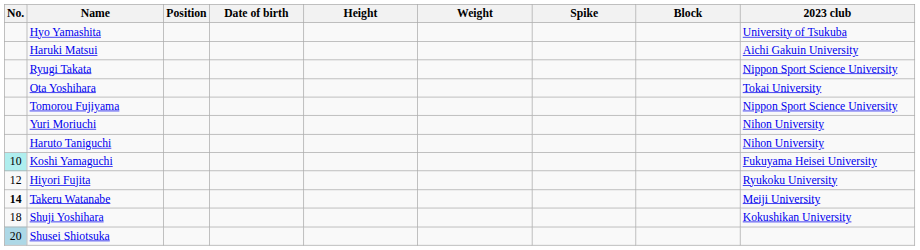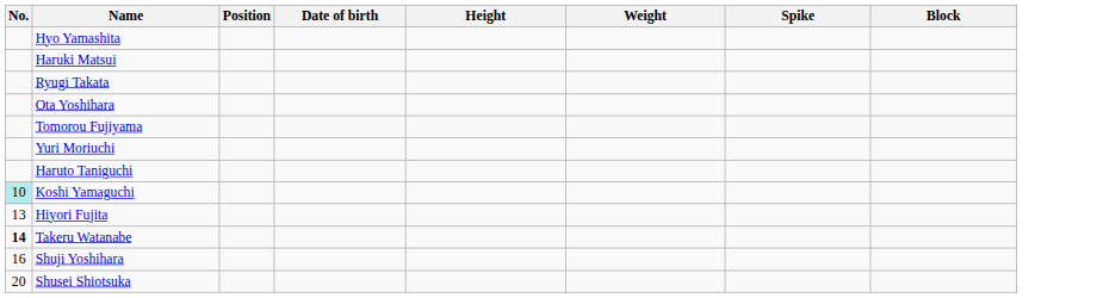- column: 2023 club | University of Tsukuba | Aichi Gakuin University | Nippon Sport Science University | Tokai University | Nippon Sport Science University | Nihon University | Nihon University | Fukuyama Heisei University | Ryukoku University | Meiji University | Kokushikan University
Hiyori Fujita | No.: 12 -> 13
Shuji Yoshihara | No.: 18 -> 16
Shusei Shiotsuka | No.: lightblue background -> no background
